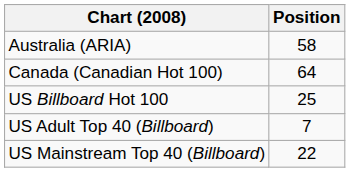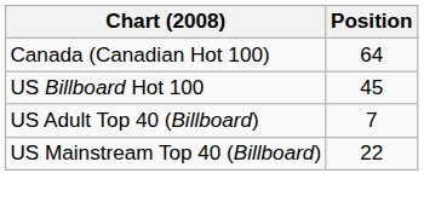- row: Australia (ARIA) | 58
US Billboard Hot 100 | Position: 25 -> 45
